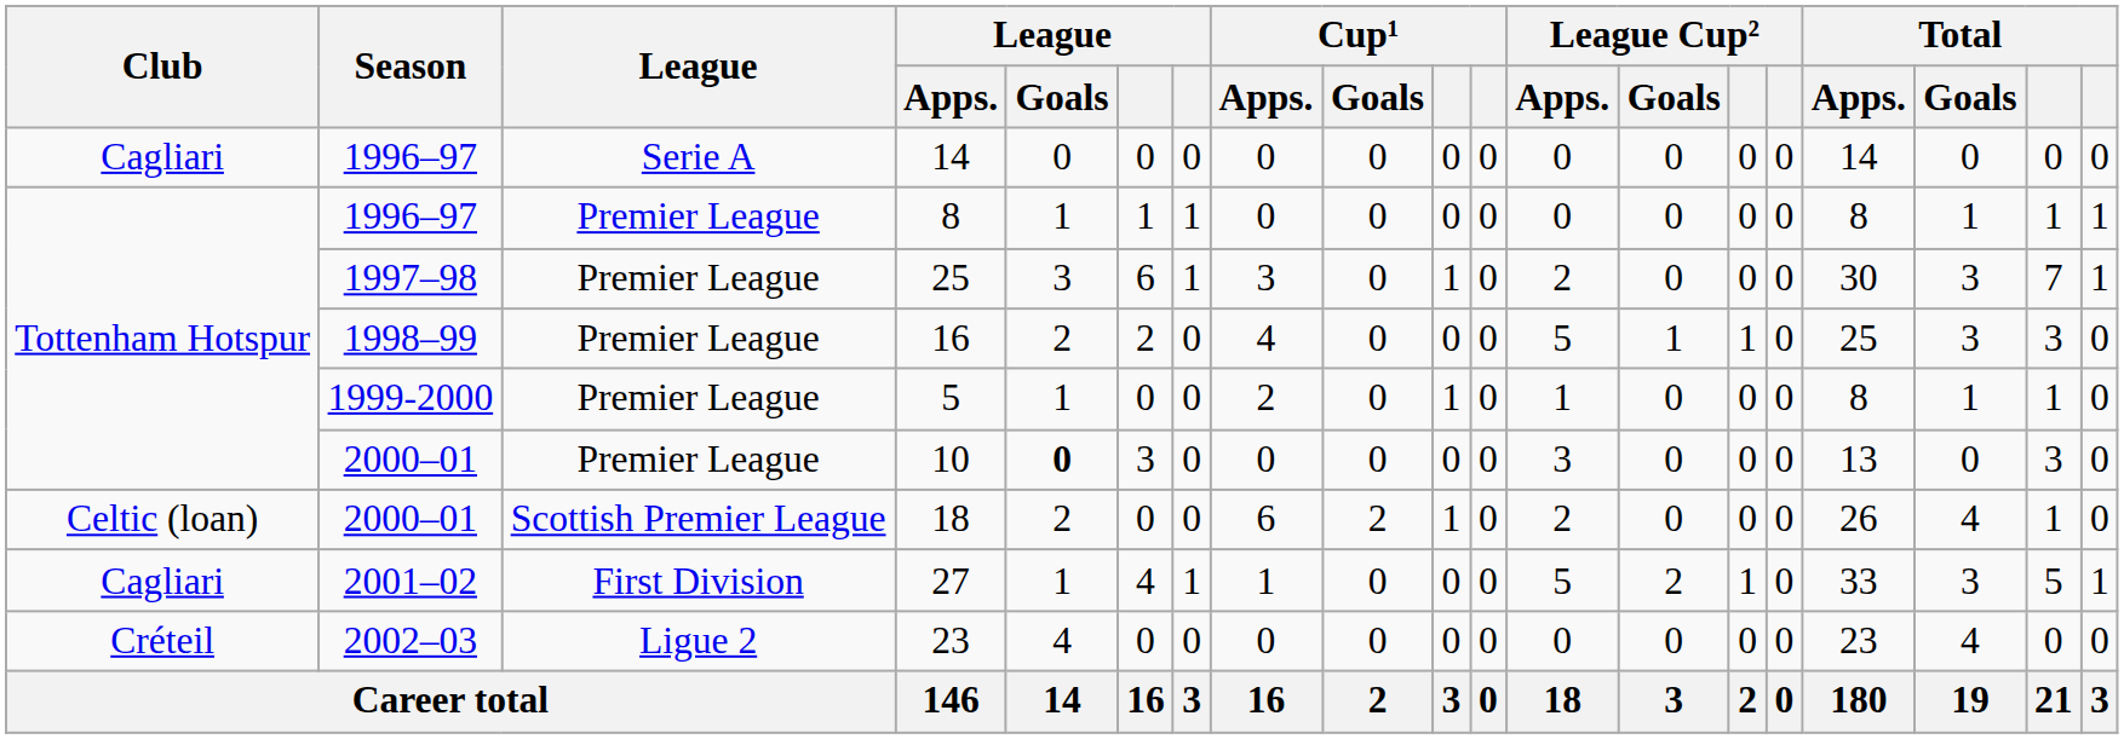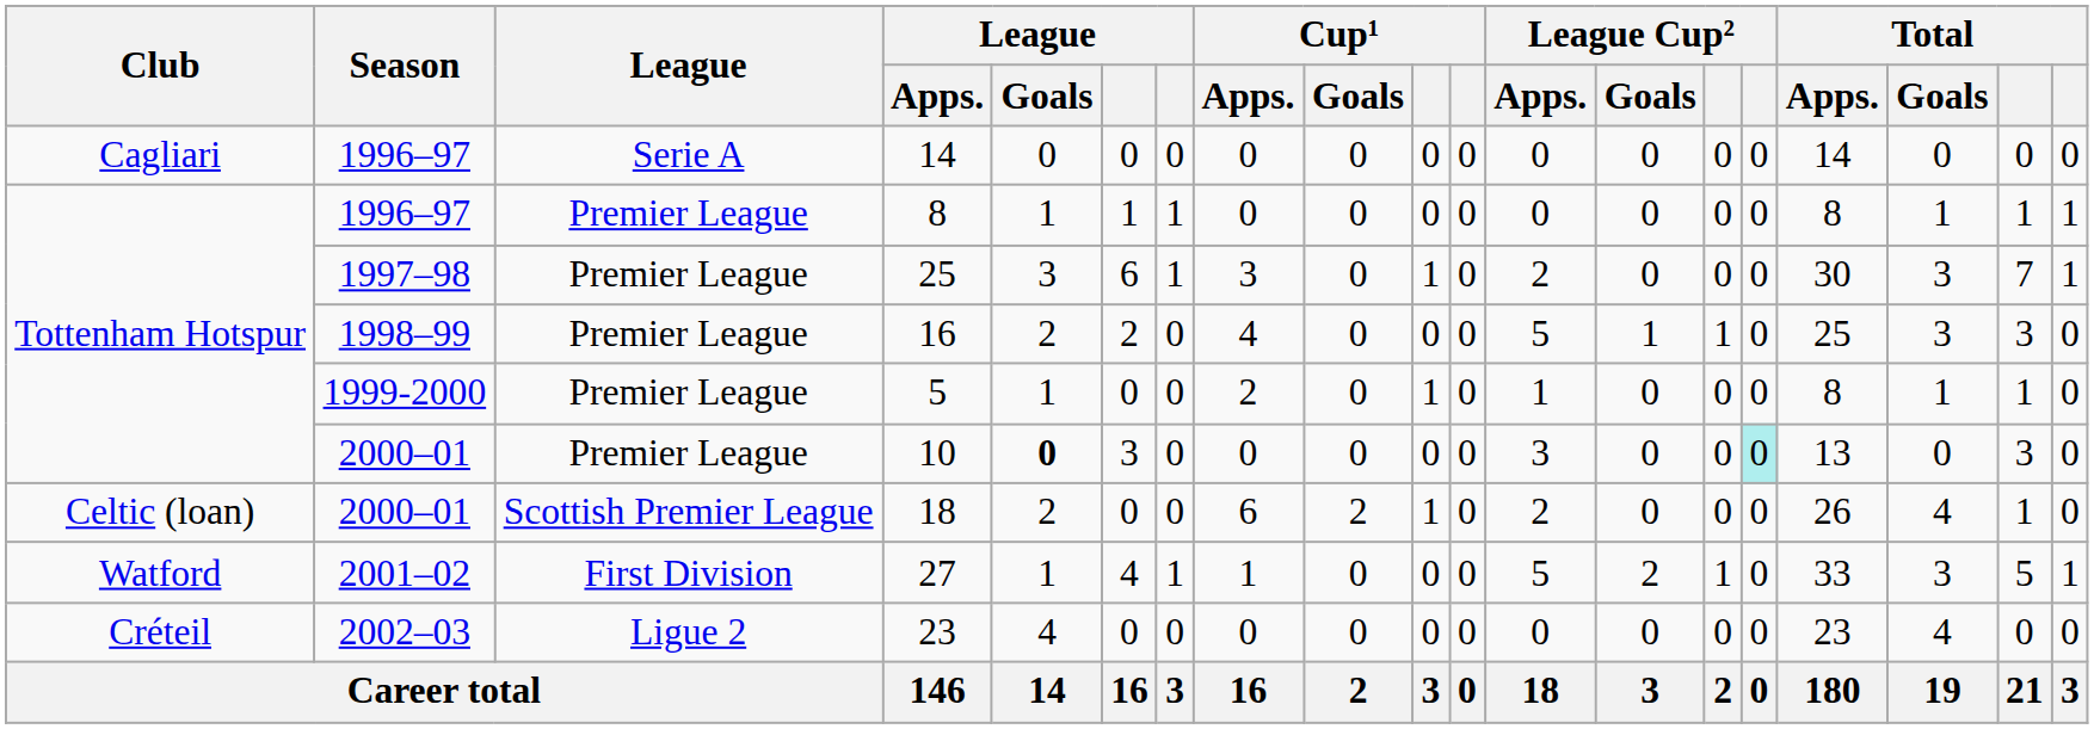10 | column 15: no background -> paleturquoise background
27 | Club: Cagliari -> Watford
